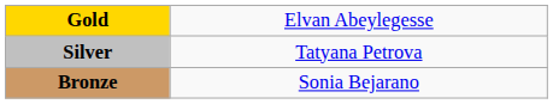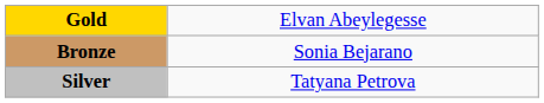rows swapped: Silver <-> Bronze
